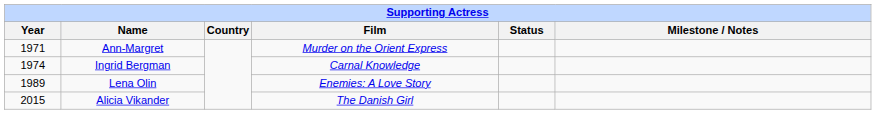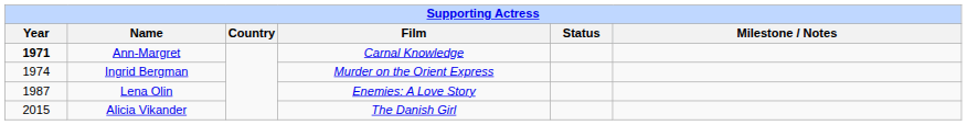Ann-Margret | Year: normal -> bold
Ann-Margret | Film: Murder on the Orient Express -> Carnal Knowledge
Ingrid Bergman | Film: Carnal Knowledge -> Murder on the Orient Express
Lena Olin | Year: 1989 -> 1987
